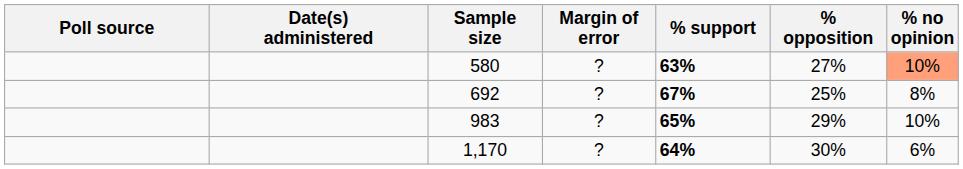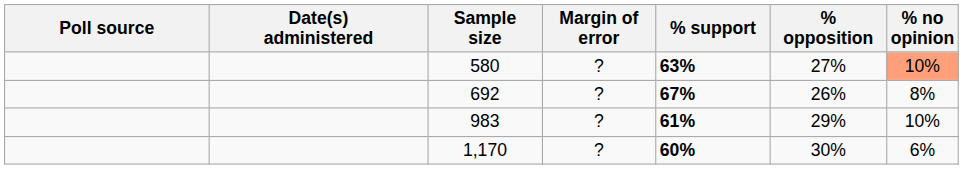692 | % opposition: 25% -> 26%
983 | % support: 65% -> 61%
1,170 | % support: 64% -> 60%
